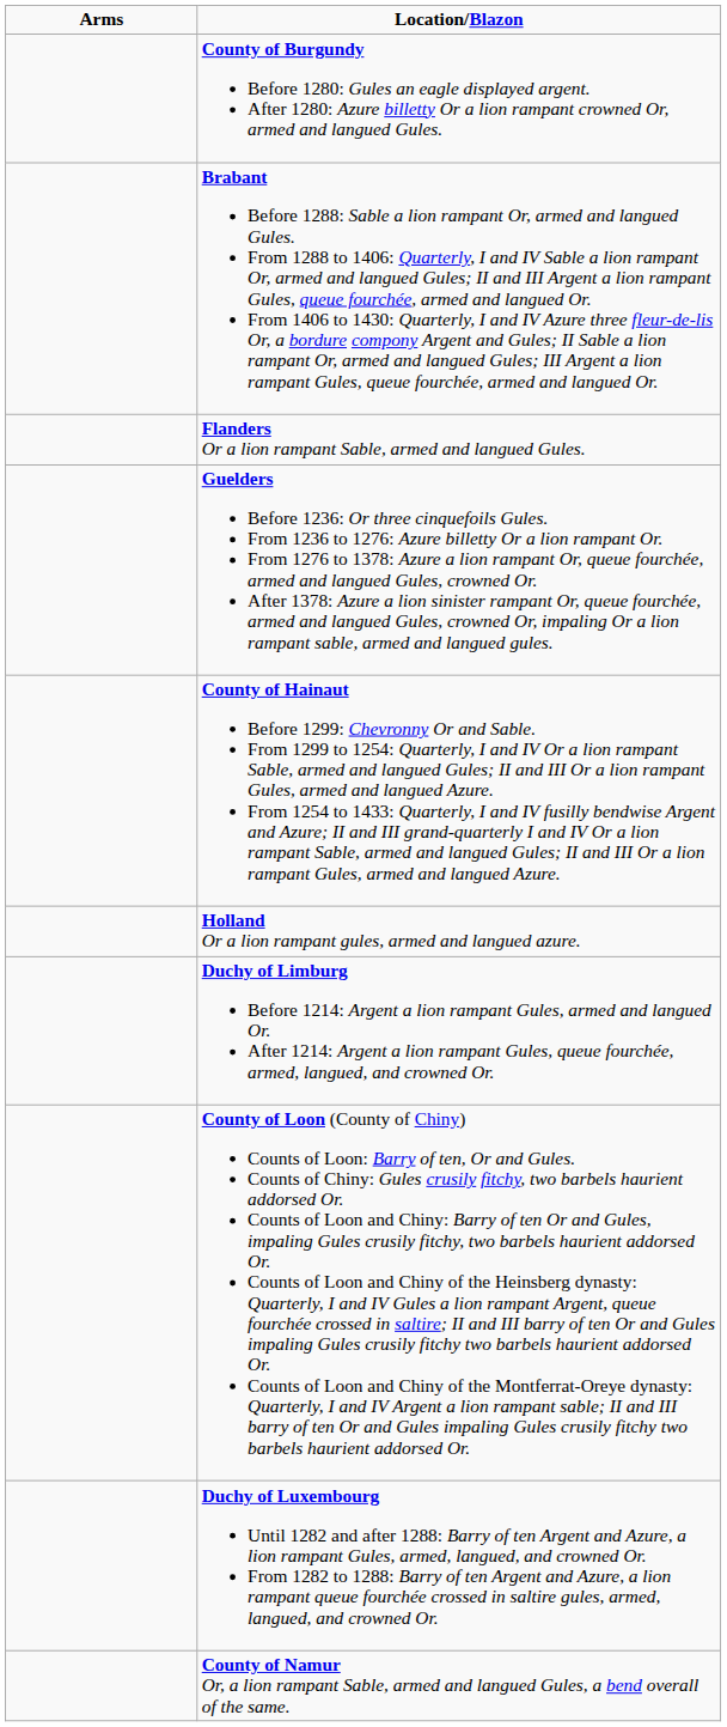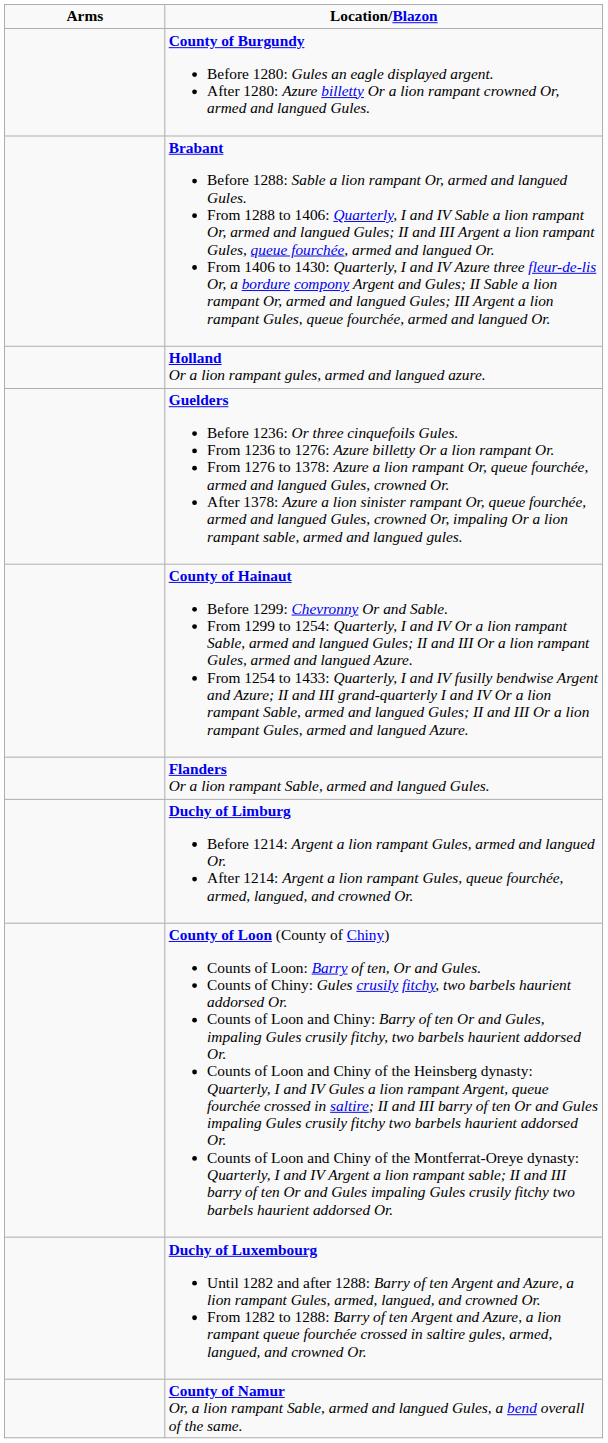rows swapped: Flanders Or a lion rampant Sable, armed and langued Gules. <-> Holland Or a lion rampant gules, armed and langued azure.
